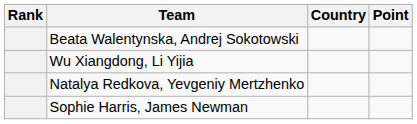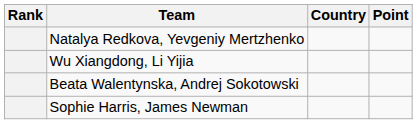rows swapped: Natalya Redkova, Yevgeniy Mertzhenko <-> Beata Walentynska, Andrej Sokotowski
